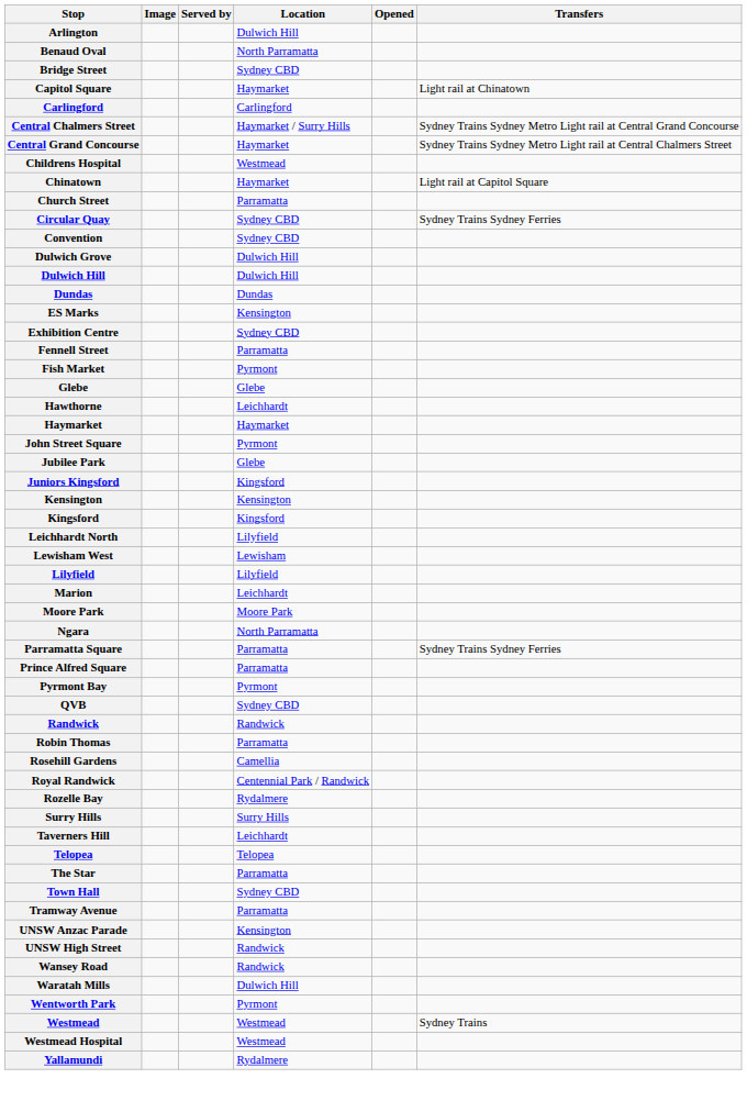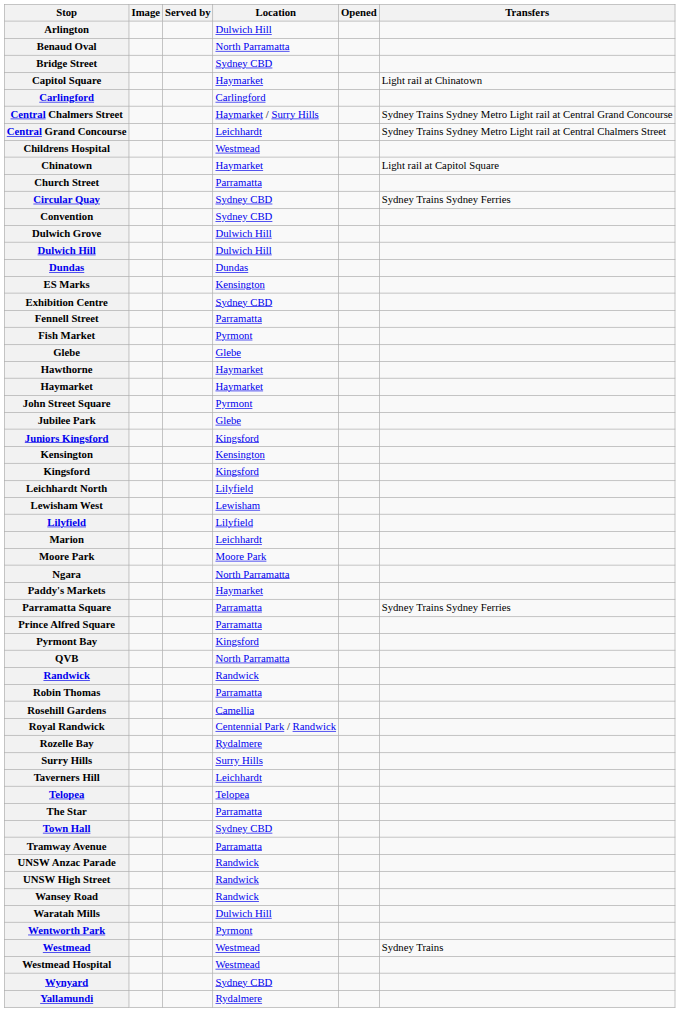Central Grand Concourse | Location: Haymarket -> Leichhardt
Hawthorne | Location: Leichhardt -> Haymarket
+ row: Paddy's Markets | Haymarket
Pyrmont Bay | Location: Pyrmont -> Kingsford
QVB | Location: Sydney CBD -> North Parramatta
UNSW Anzac Parade | Location: Kensington -> Randwick
+ row: Wynyard | Sydney CBD
